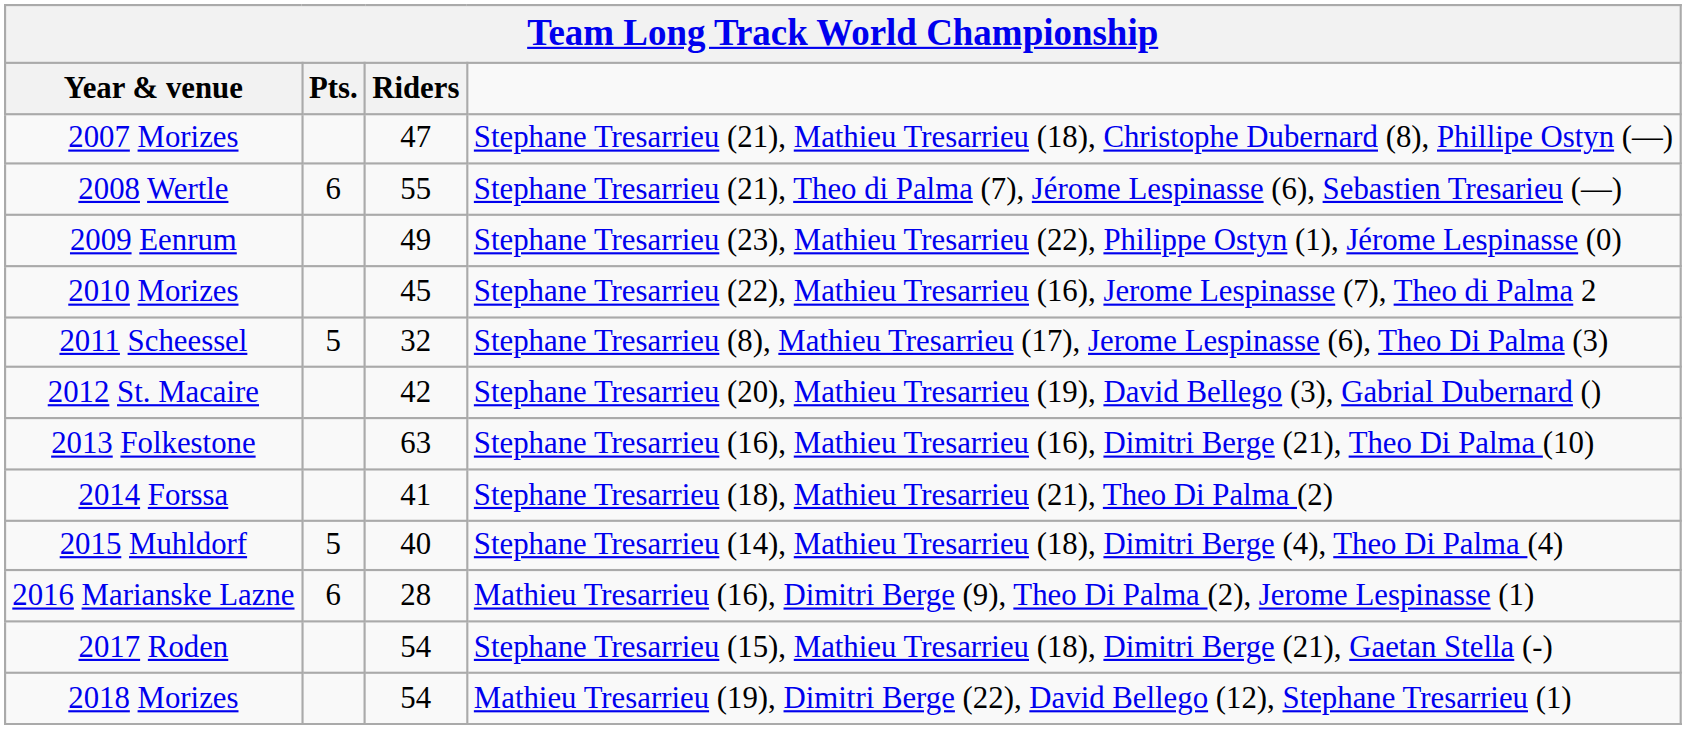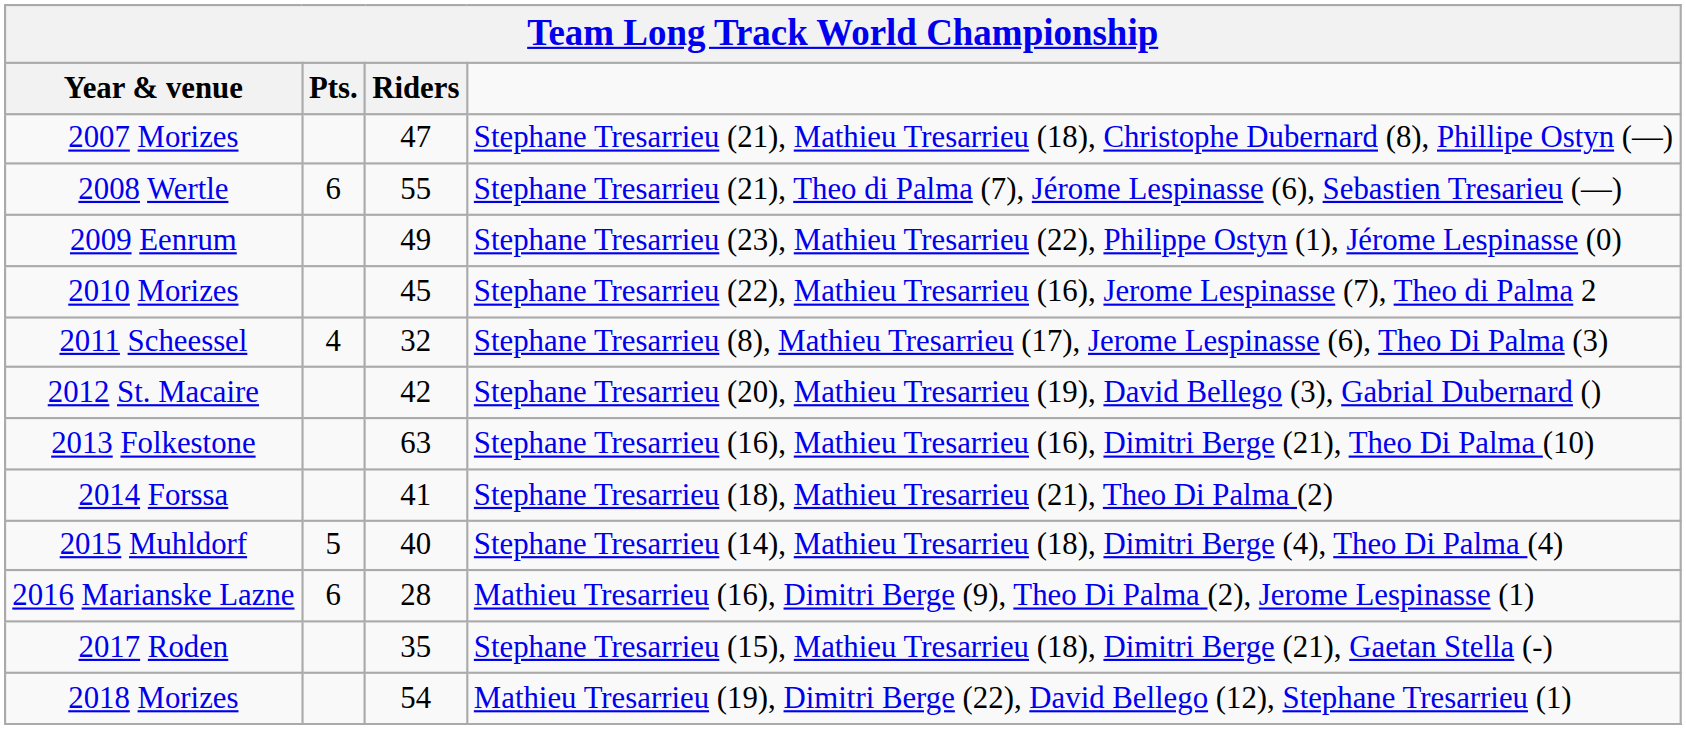2011 Scheessel | Pts.: 5 -> 4
2017 Roden | Riders: 54 -> 35
